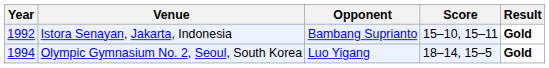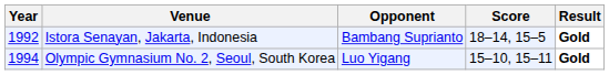Istora Senayan, Jakarta, Indonesia | Score: 15–10, 15–11 -> 18–14, 15–5
Olympic Gymnasium No. 2, Seoul, South Korea | Score: 18–14, 15–5 -> 15–10, 15–11
